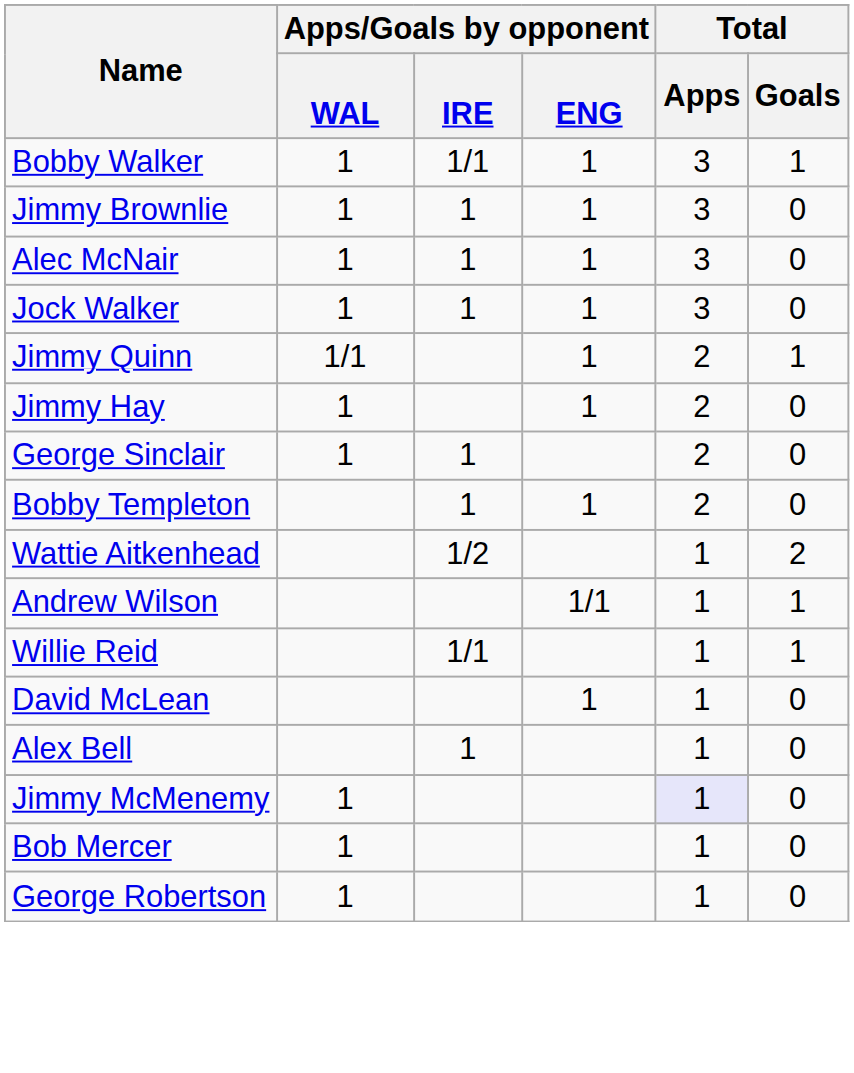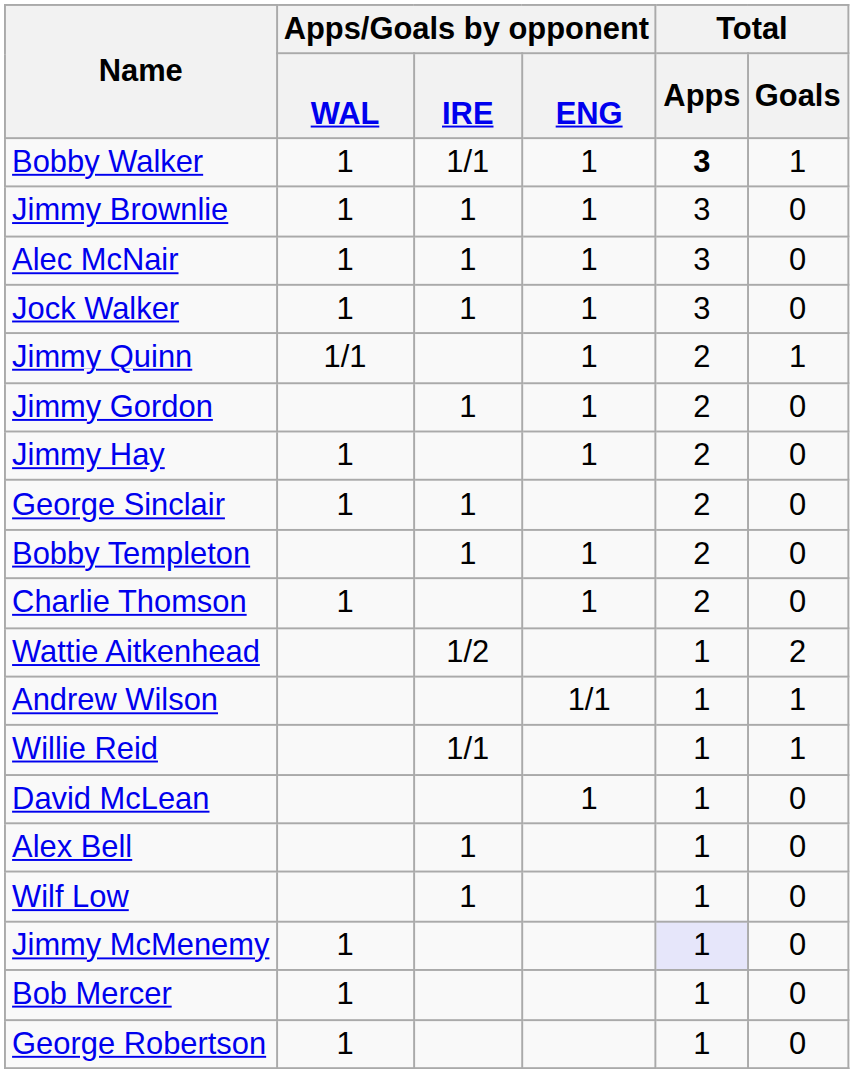Bobby Walker | Total / Apps: normal -> bold
+ row: Jimmy Gordon | 1 | 1 | 2 | 0
+ row: Charlie Thomson | 1 | 1 | 2 | 0
+ row: Wilf Low | 1 | 1 | 0
